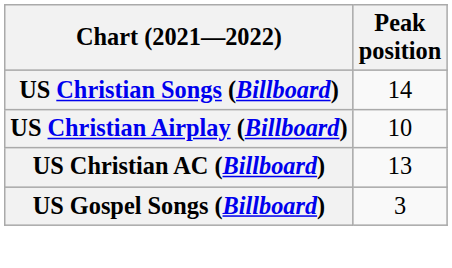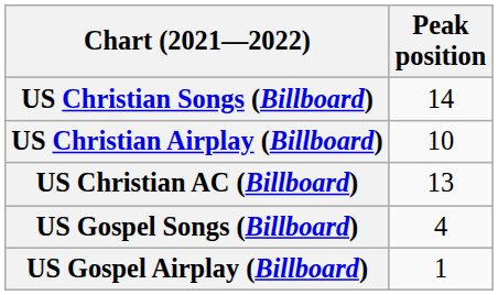US Gospel Songs (Billboard) | Peak position: 3 -> 4
+ row: US Gospel Airplay (Billboard) | 1
